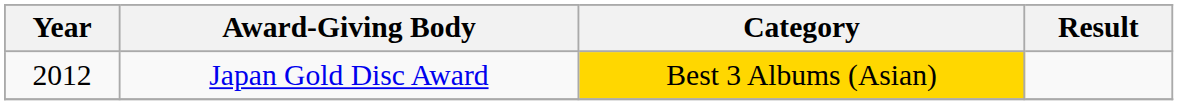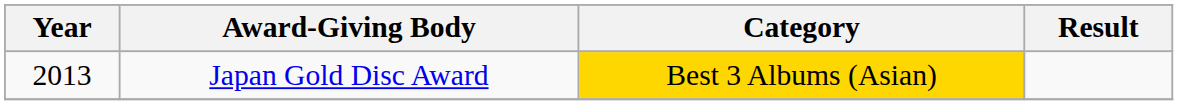Japan Gold Disc Award | Year: 2012 -> 2013
